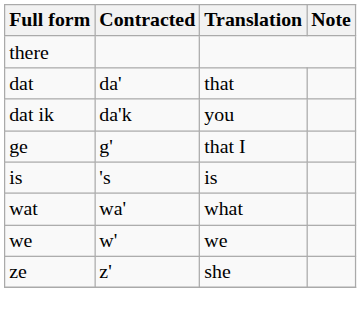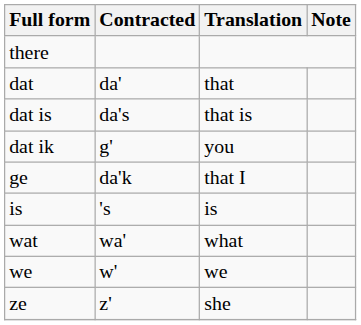+ row: dat is | da's | that is
dat ik | Contracted: da'k -> g'
ge | Contracted: g' -> da'k
